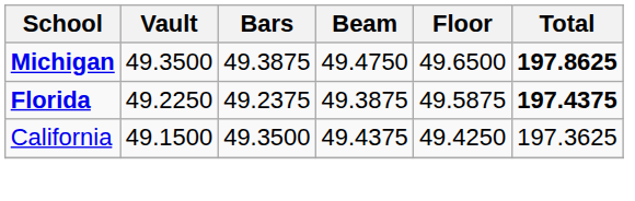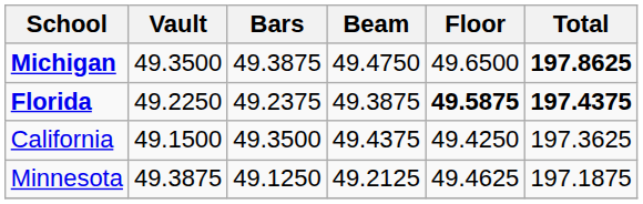Florida | Floor: normal -> bold
+ row: Minnesota | 49.3875 | 49.1250 | 49.2125 | 49.4625 | 197.1875
